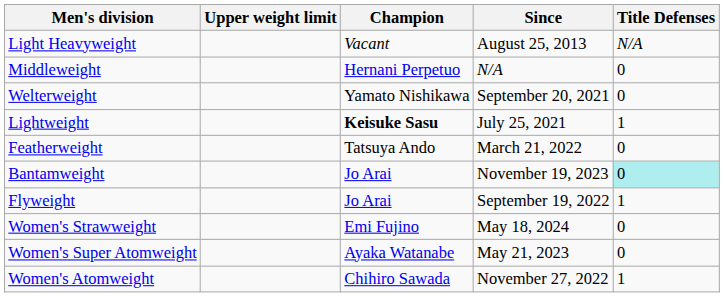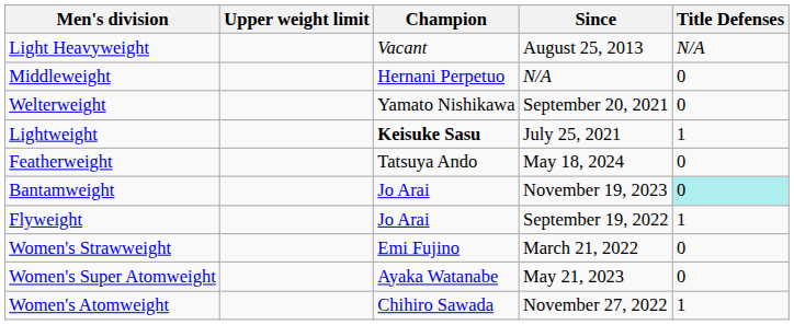Featherweight | Since: March 21, 2022 -> May 18, 2024
Women's Strawweight | Since: May 18, 2024 -> March 21, 2022
